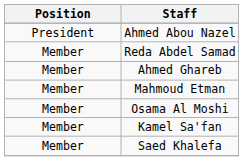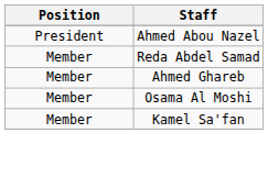- row: Member | Mahmoud Etman
- row: Member | Saed Khalefa
